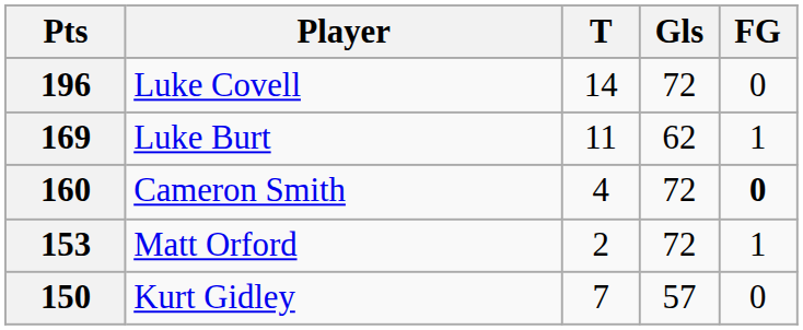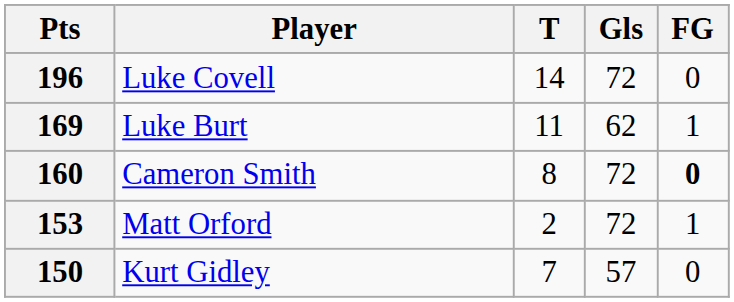160 | T: 4 -> 8
